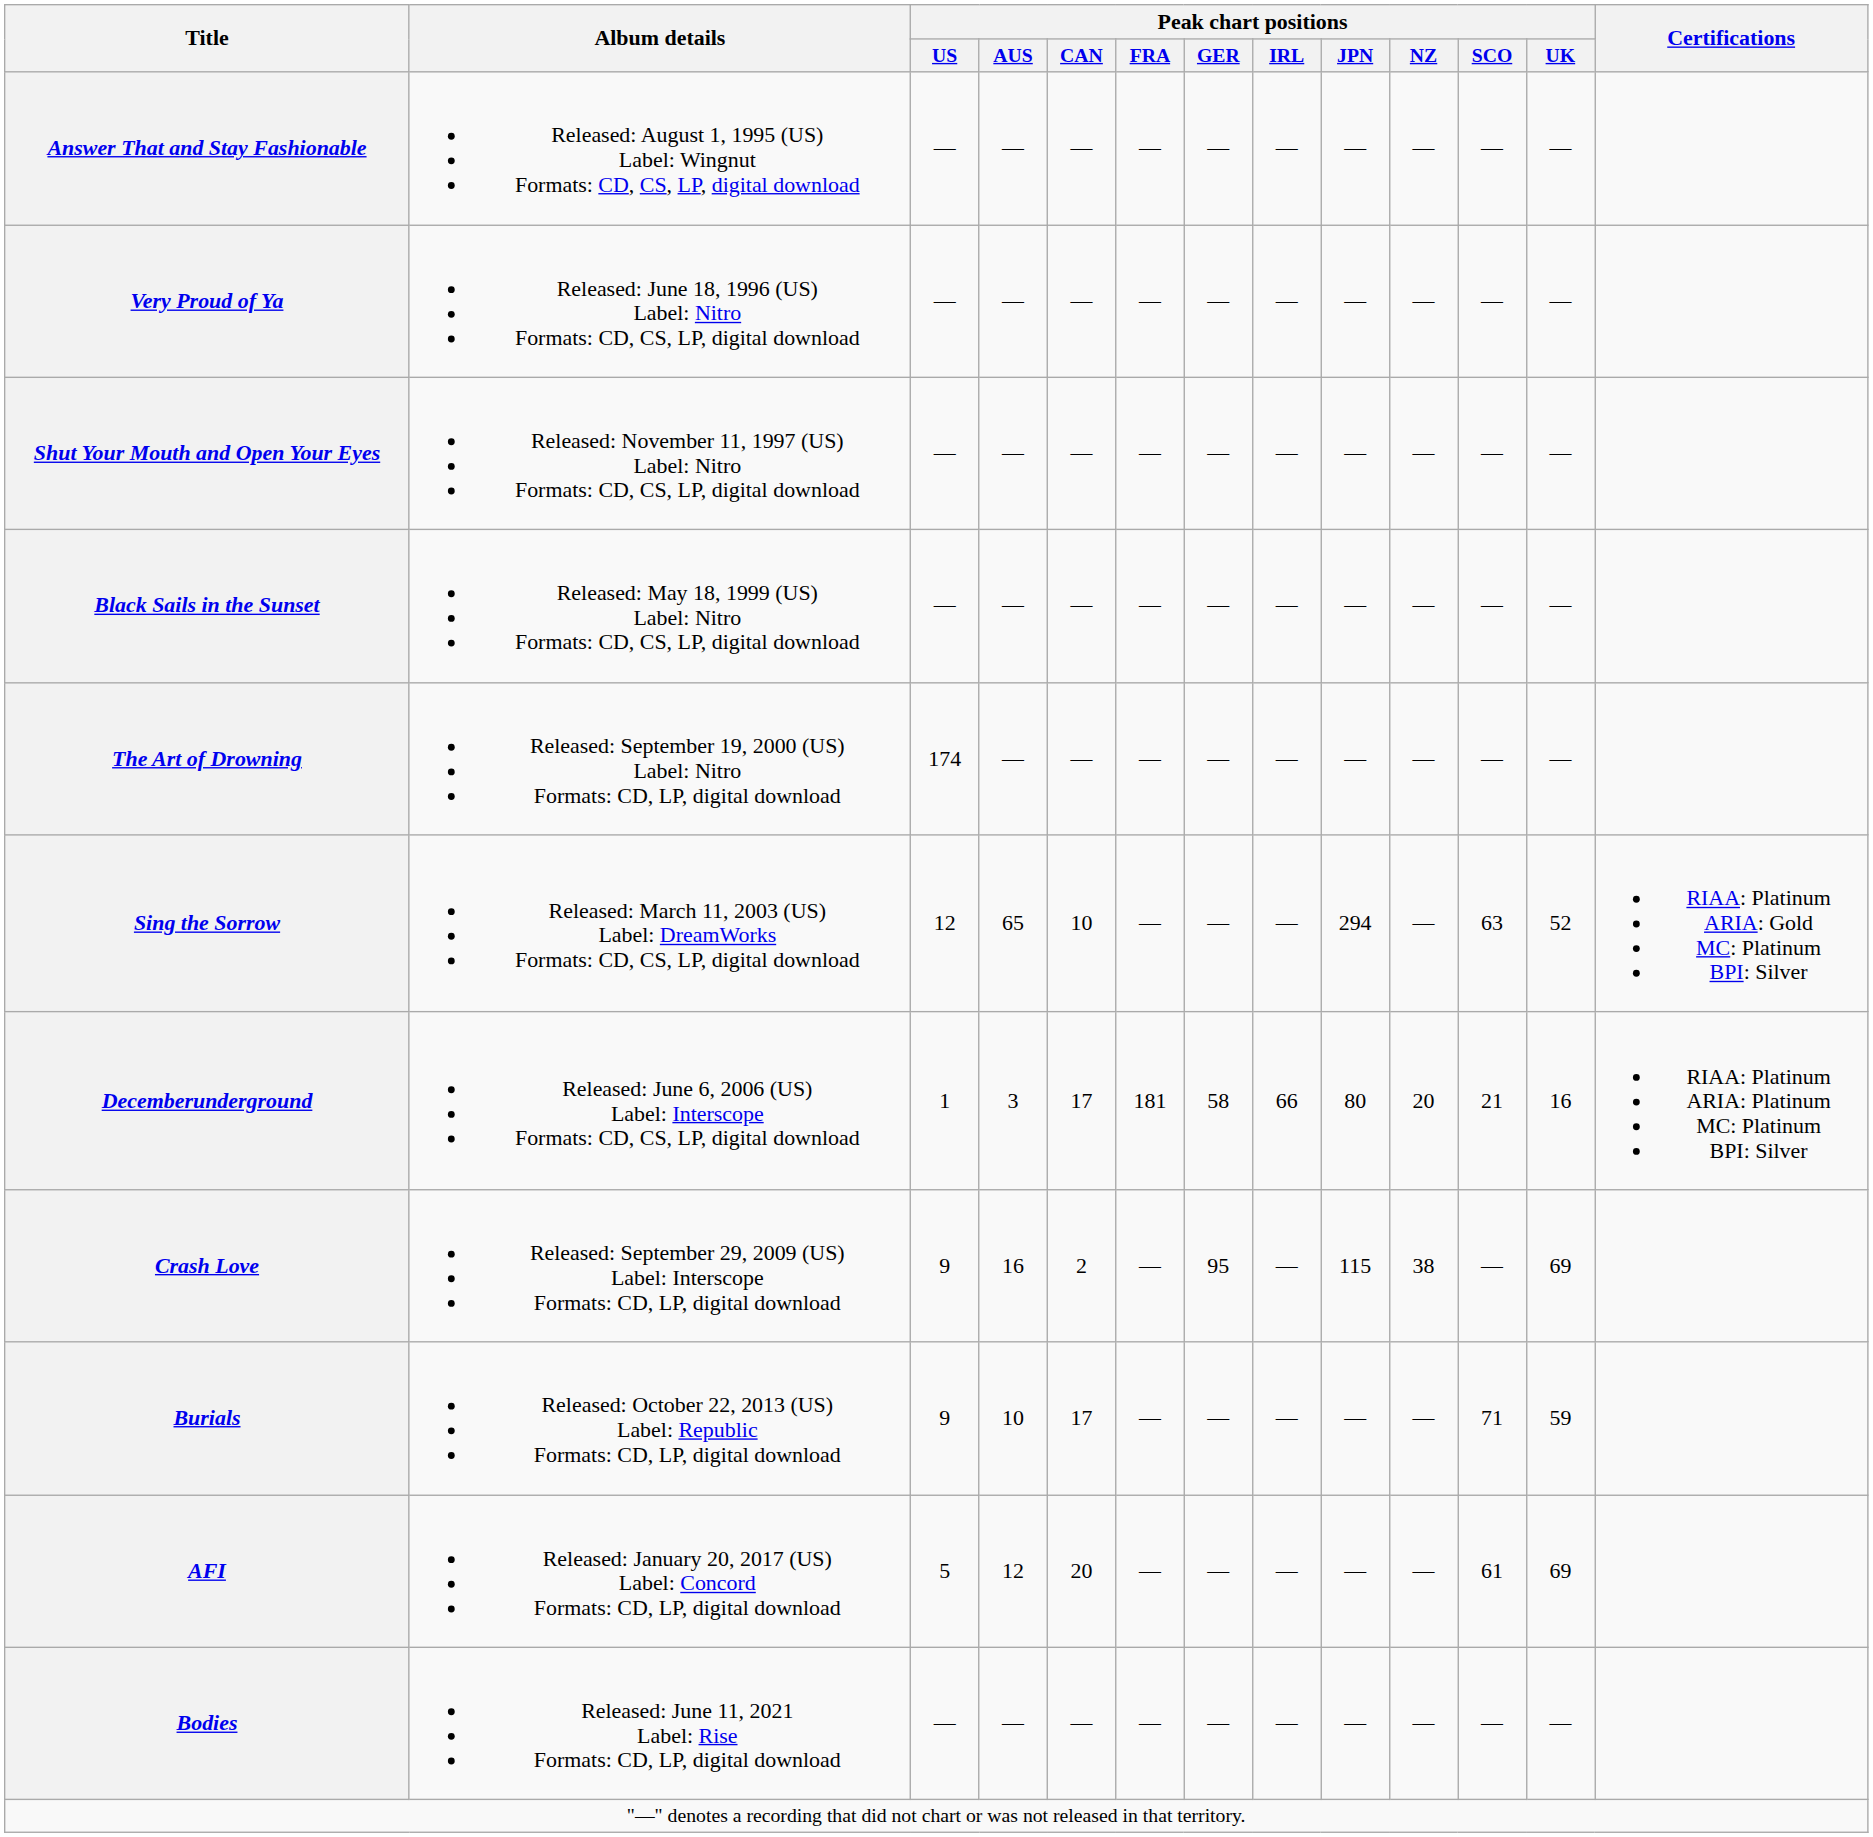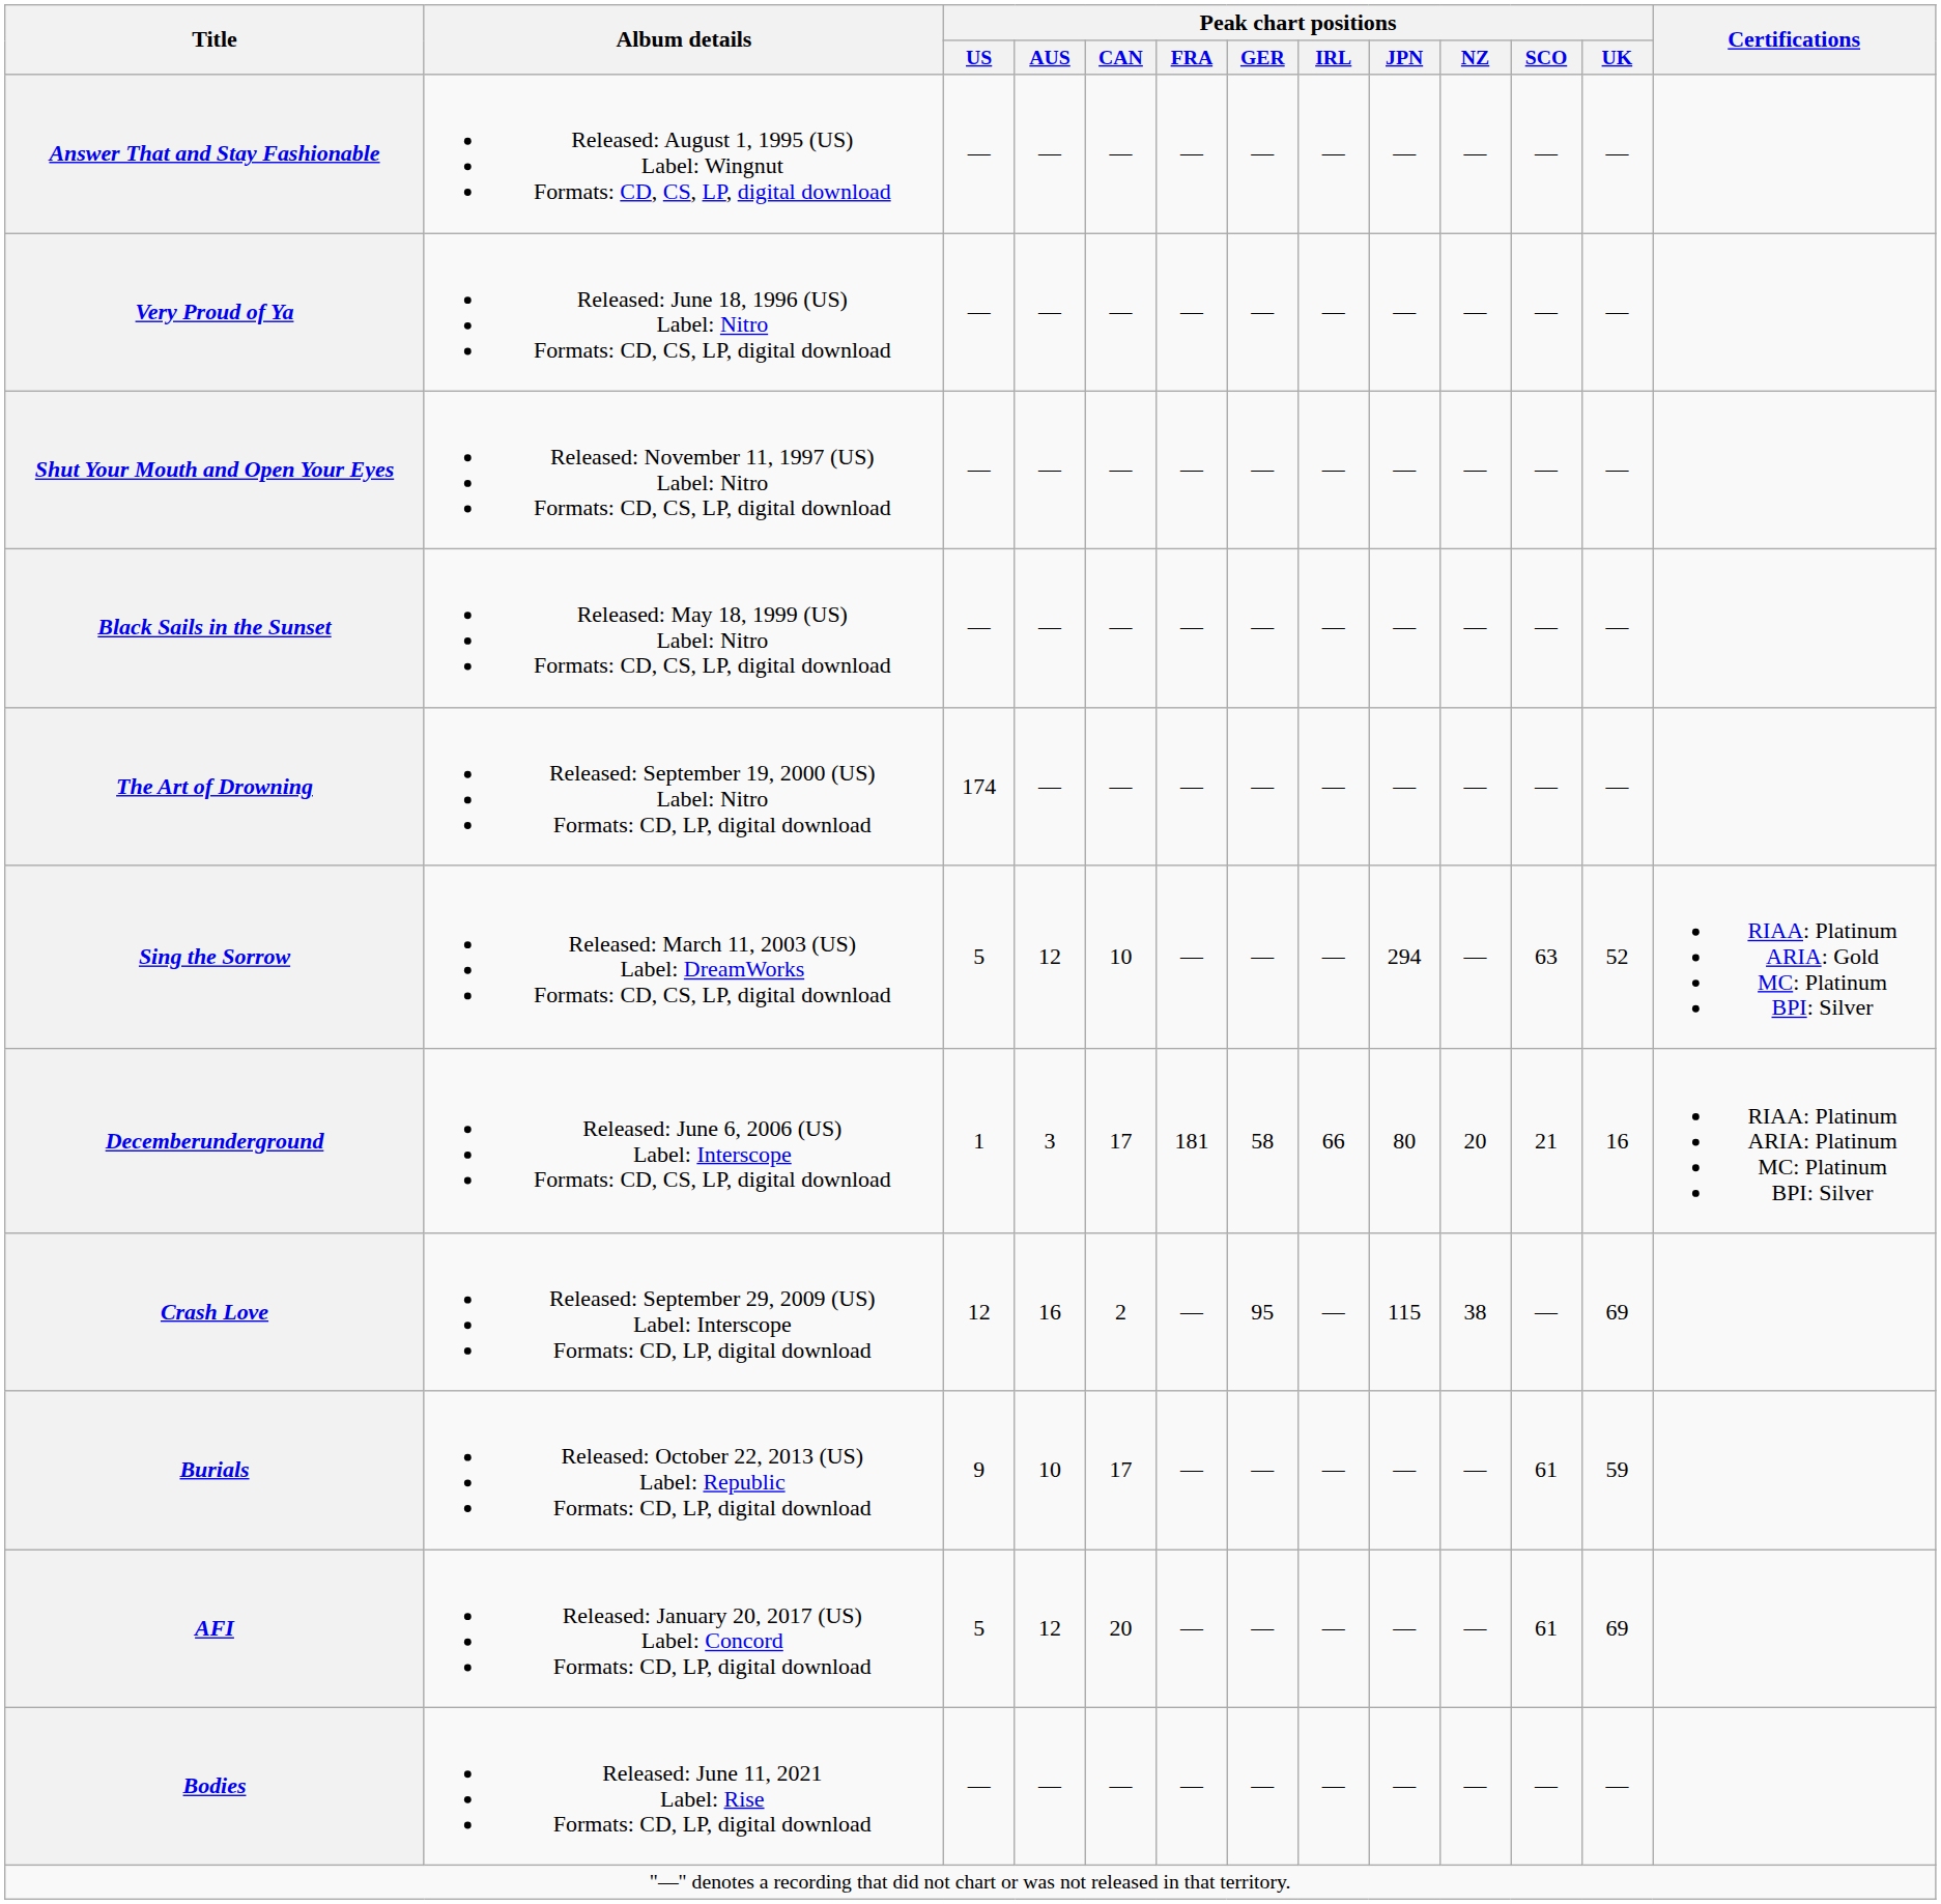Sing the Sorrow | Peak chart positions / US: 12 -> 5
Sing the Sorrow | Peak chart positions / AUS: 65 -> 12
Crash Love | Peak chart positions / US: 9 -> 12
Burials | Peak chart positions / SCO: 71 -> 61
